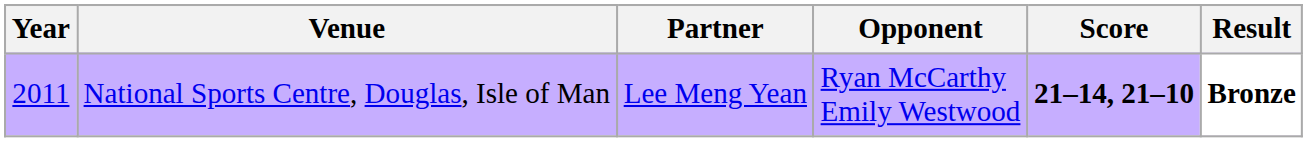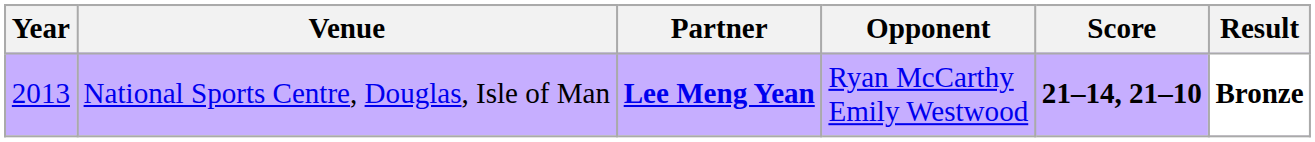National Sports Centre, Douglas, Isle of Man | Year: 2011 -> 2013
National Sports Centre, Douglas, Isle of Man | Partner: normal -> bold
